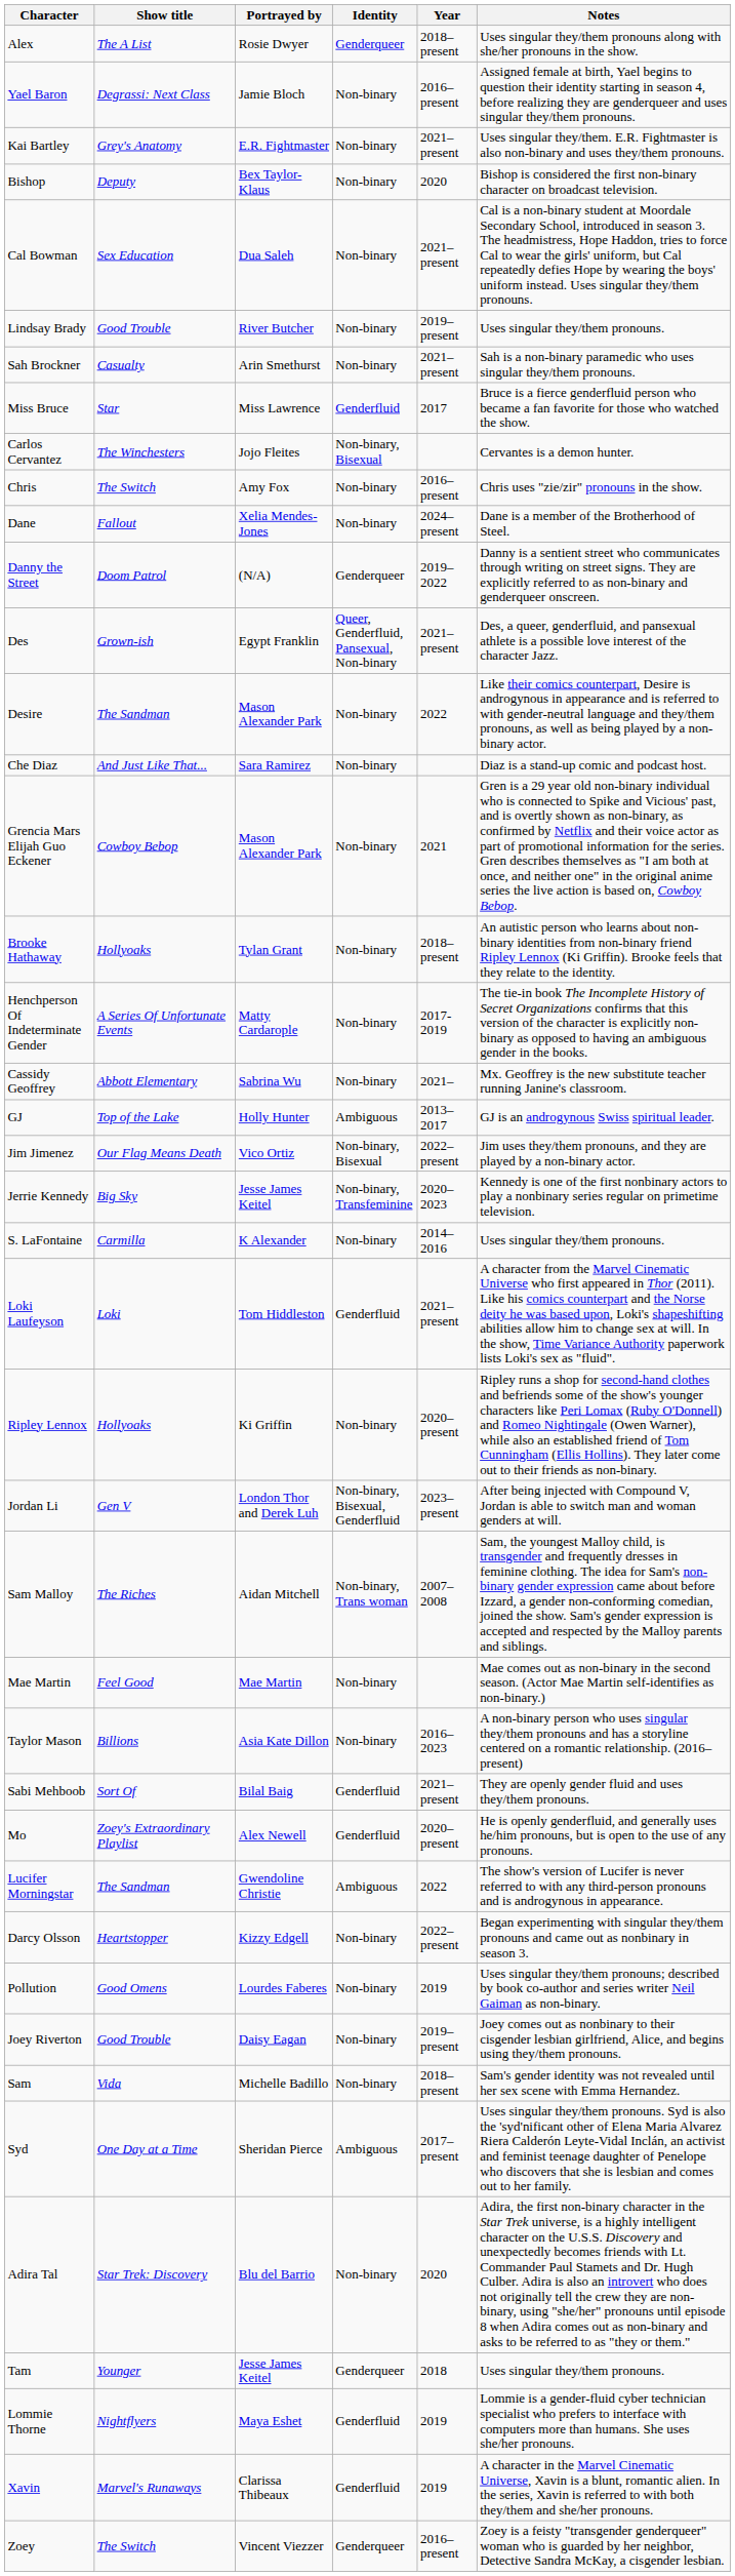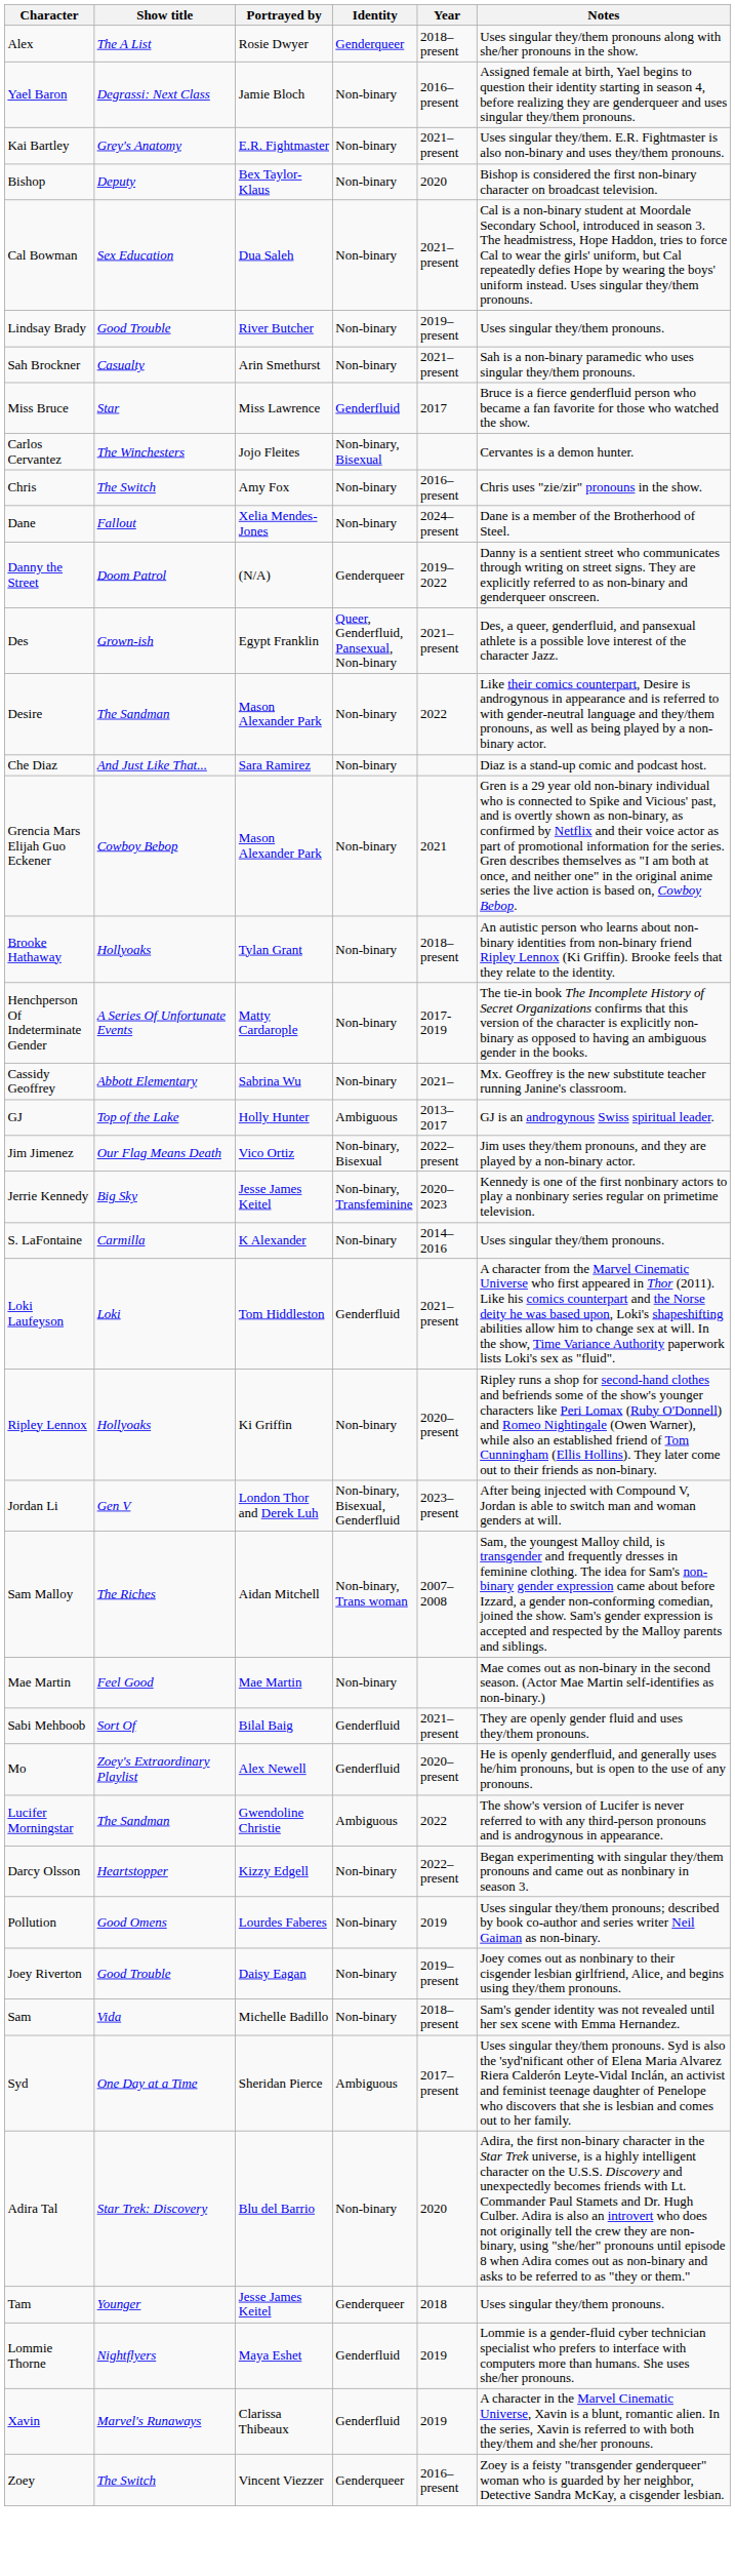- row: Taylor Mason | Billions | Asia Kate Dillon | Non-binary | 2016–2023 | A non-binary person who uses singular they/them pronouns and has a storyline centered on a romantic relationship. (2016–present)
